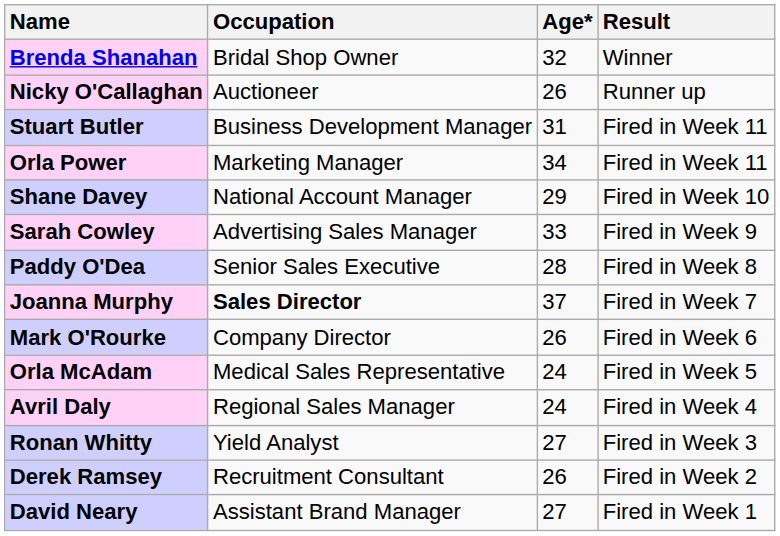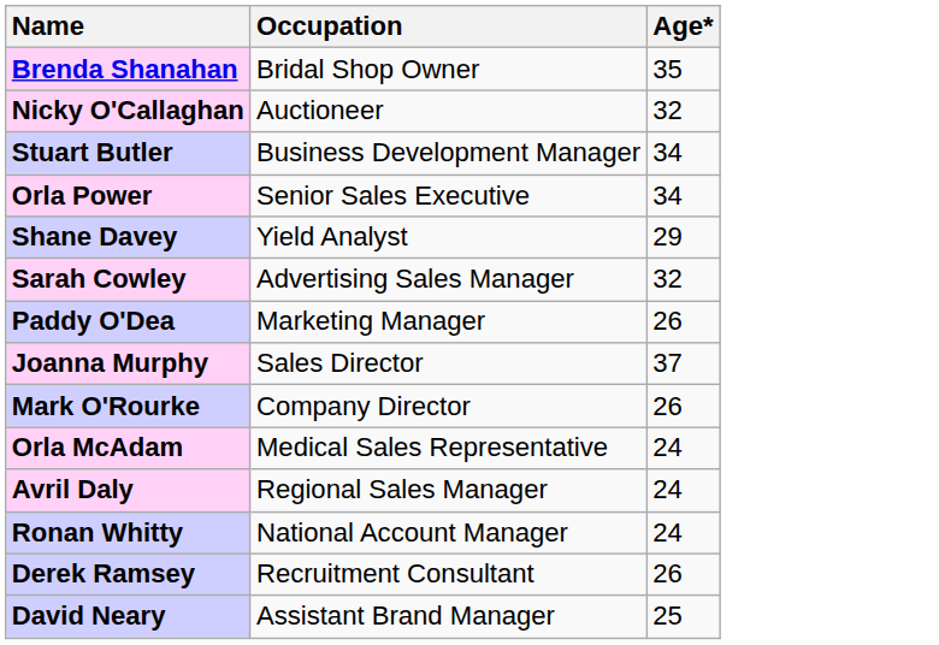- column: Result | Winner | Runner up | Fired in Week 11 | Fired in Week 11 | Fired in Week 10 | Fired in Week 9 | Fired in Week 8 | Fired in Week 7 | Fired in Week 6 | Fired in Week 5 | Fired in Week 4 | Fired in Week 3 | Fired in Week 2 | Fired in Week 1
Brenda Shanahan | Age*: 32 -> 35
Nicky O'Callaghan | Age*: 26 -> 32
Stuart Butler | Age*: 31 -> 34
Orla Power | Occupation: Marketing Manager -> Senior Sales Executive
Shane Davey | Occupation: National Account Manager -> Yield Analyst
Sarah Cowley | Age*: 33 -> 32
Paddy O'Dea | Occupation: Senior Sales Executive -> Marketing Manager
Paddy O'Dea | Age*: 28 -> 26
Joanna Murphy | Occupation: bold -> normal
Ronan Whitty | Occupation: Yield Analyst -> National Account Manager
Ronan Whitty | Age*: 27 -> 24
David Neary | Age*: 27 -> 25
